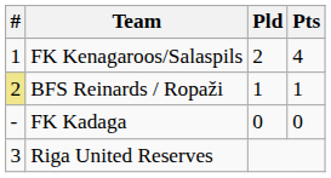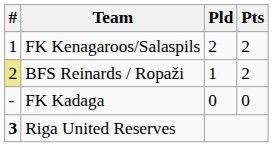FK Kenagaroos/Salaspils | Pts: 4 -> 2
BFS Reinards / Ropaži | Pts: 1 -> 2
Riga United Reserves | #: normal -> bold
